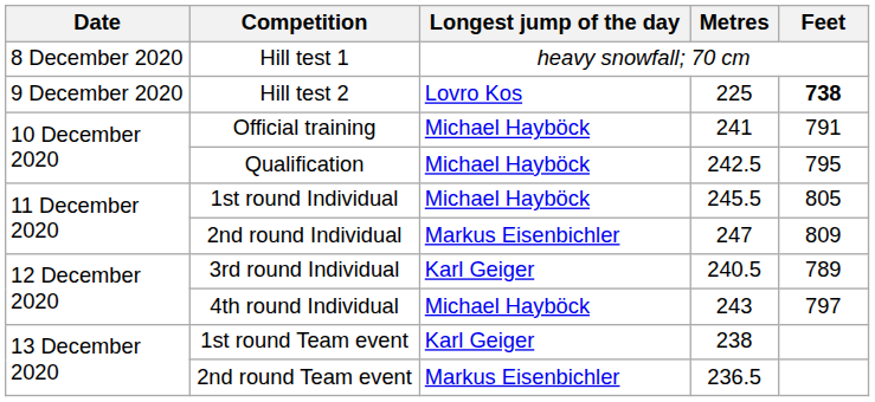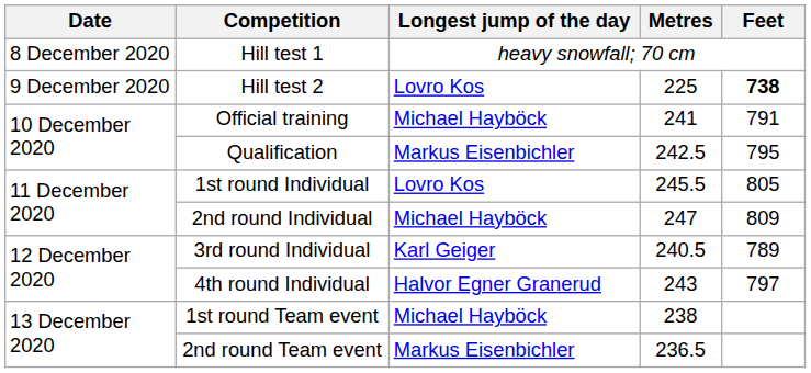Qualification | Longest jump of the day: Michael Hayböck -> Markus Eisenbichler
1st round Individual | Longest jump of the day: Michael Hayböck -> Lovro Kos
2nd round Individual | Longest jump of the day: Markus Eisenbichler -> Michael Hayböck
4th round Individual | Longest jump of the day: Michael Hayböck -> Halvor Egner Granerud
1st round Team event | Longest jump of the day: Karl Geiger -> Michael Hayböck
